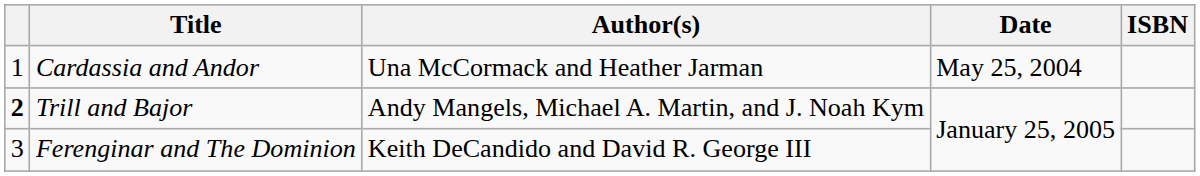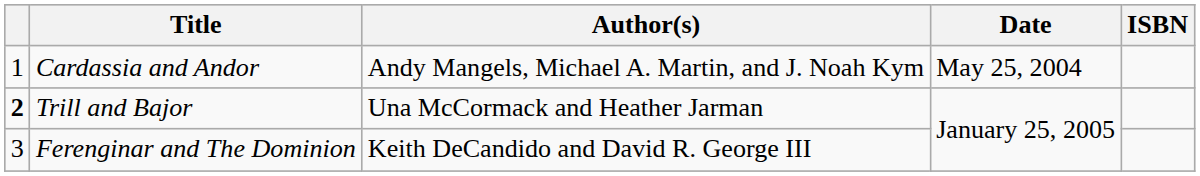Cardassia and Andor | Author(s): Una McCormack and Heather Jarman -> Andy Mangels, Michael A. Martin, and J. Noah Kym
Trill and Bajor | Author(s): Andy Mangels, Michael A. Martin, and J. Noah Kym -> Una McCormack and Heather Jarman
